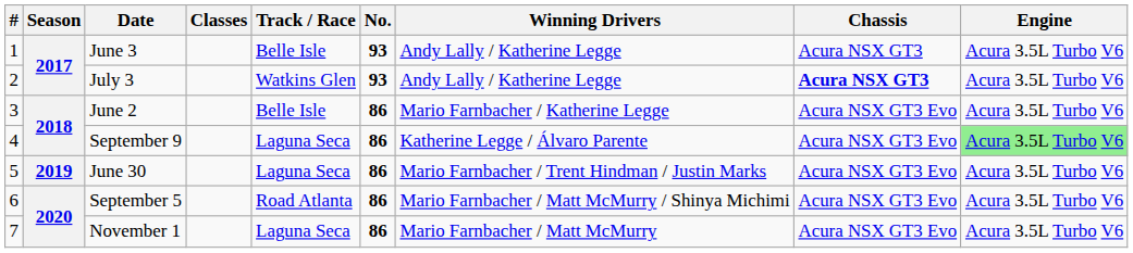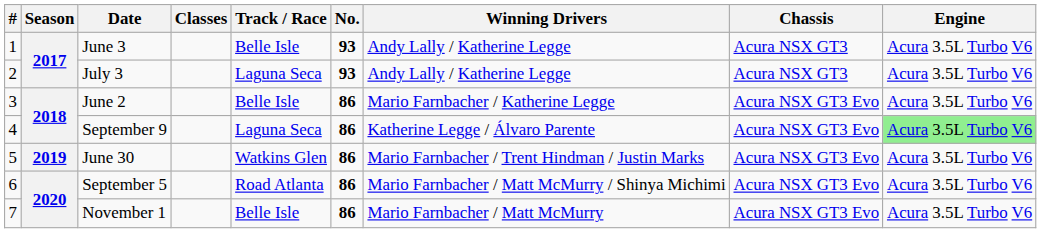July 3 | Track / Race: Watkins Glen -> Laguna Seca
July 3 | Chassis: bold -> normal
June 30 | Track / Race: Laguna Seca -> Watkins Glen
November 1 | Track / Race: Laguna Seca -> Belle Isle
